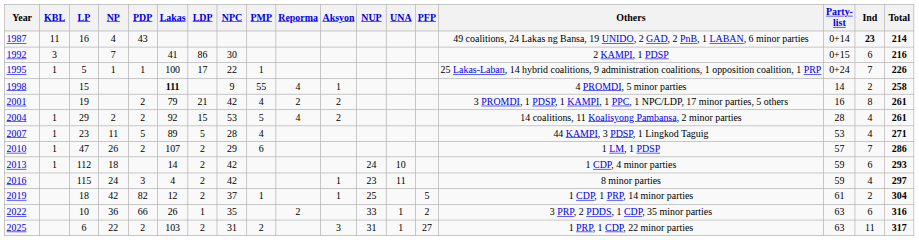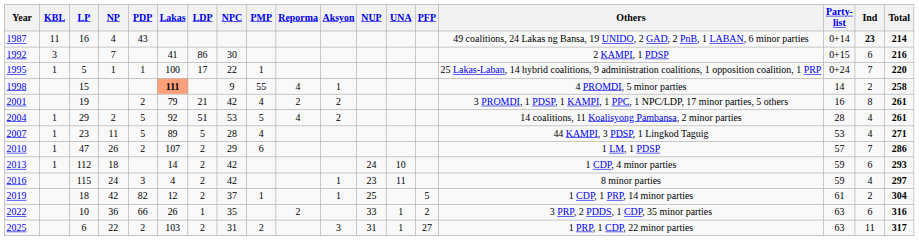1995 | Total: 226 -> 220
1998 | Lakas: no background -> lightsalmon background
2004 | PDP: 2 -> 5
2004 | LDP: 15 -> 51
